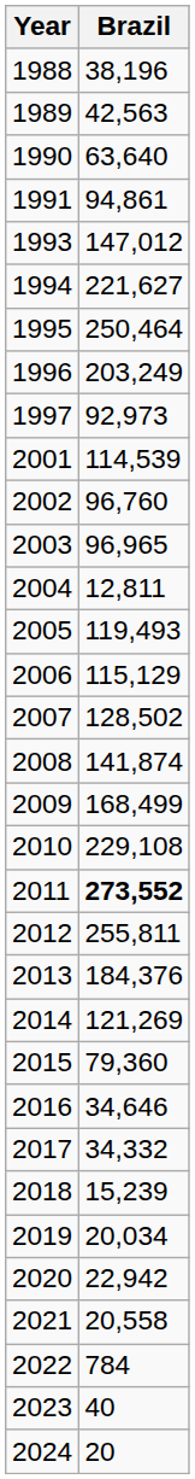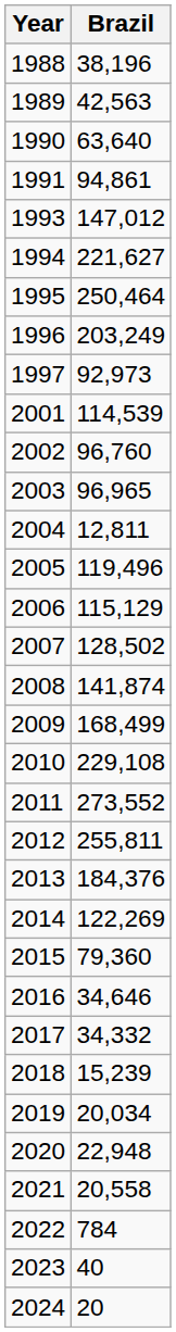2005 | Brazil: 119,493 -> 119,496
2011 | Brazil: bold -> normal
2014 | Brazil: 121,269 -> 122,269
2020 | Brazil: 22,942 -> 22,948
